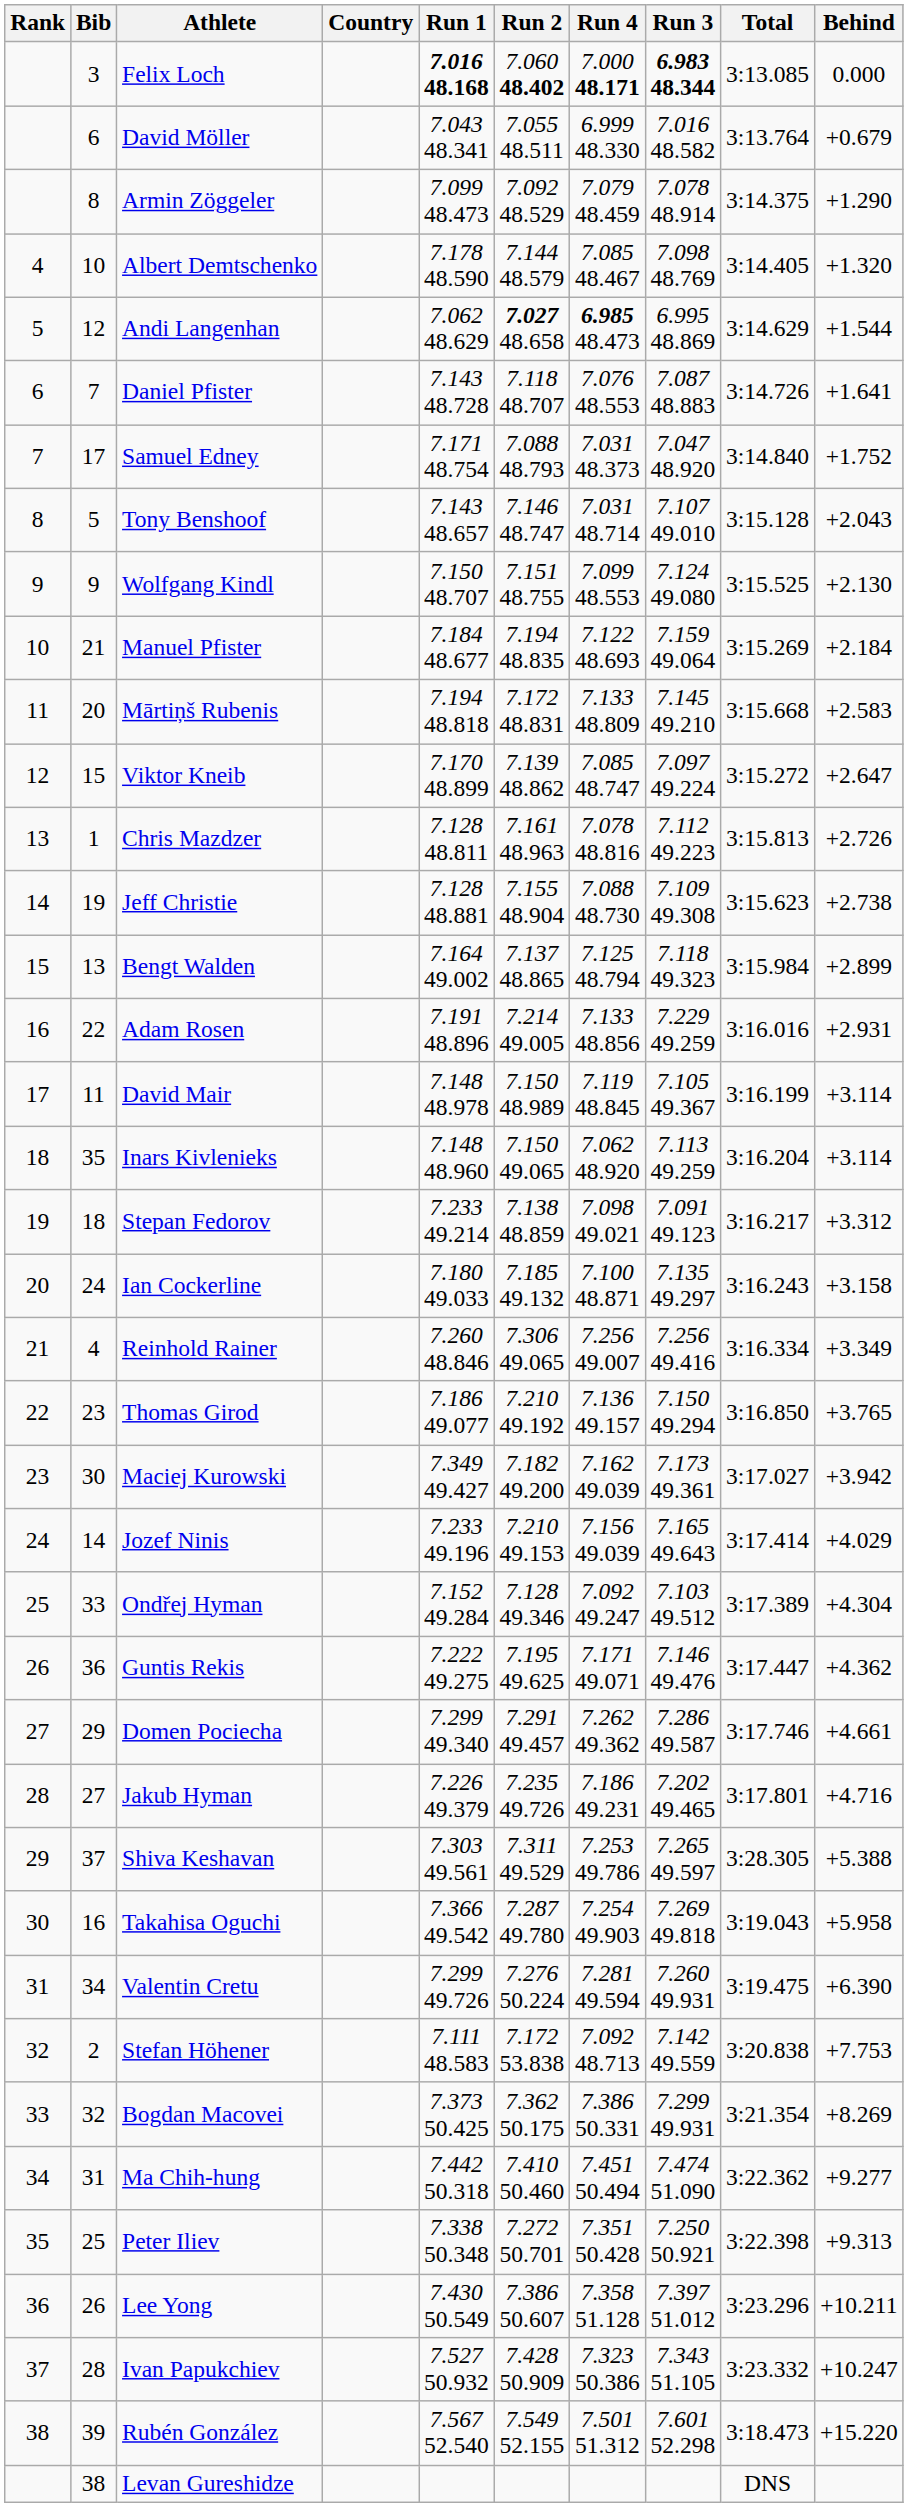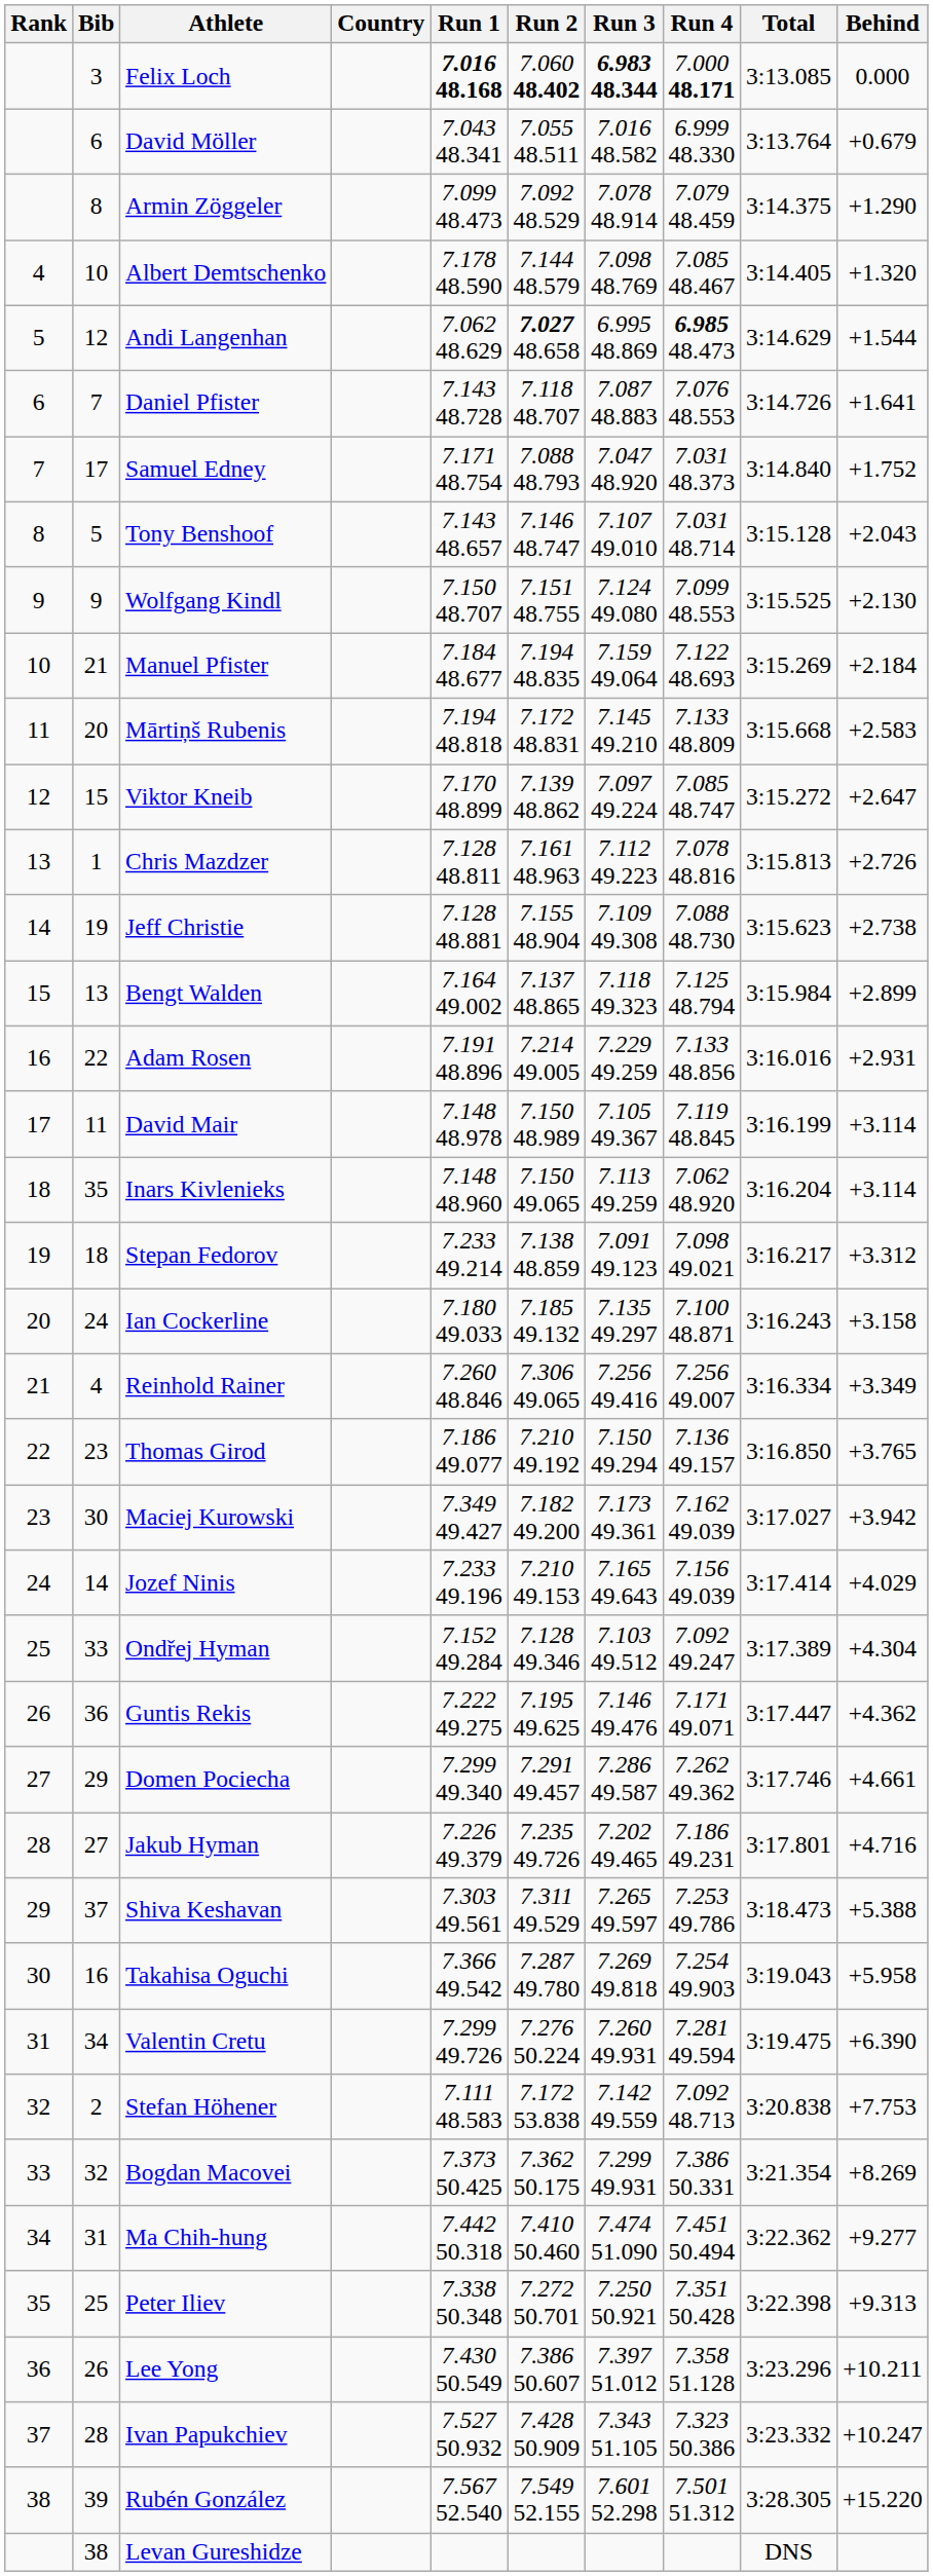columns swapped: Run 3 <-> Run 4
Shiva Keshavan | Total: 3:28.305 -> 3:18.473
Rubén González | Total: 3:18.473 -> 3:28.305
